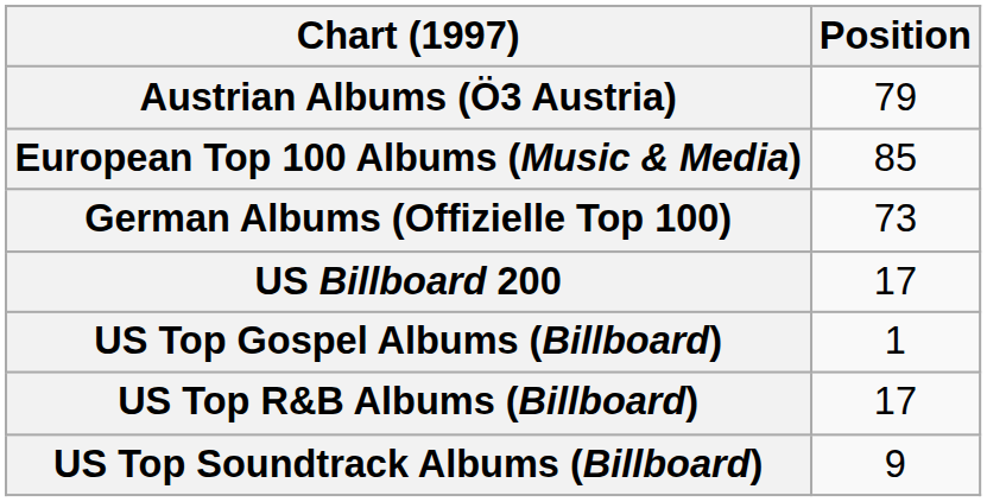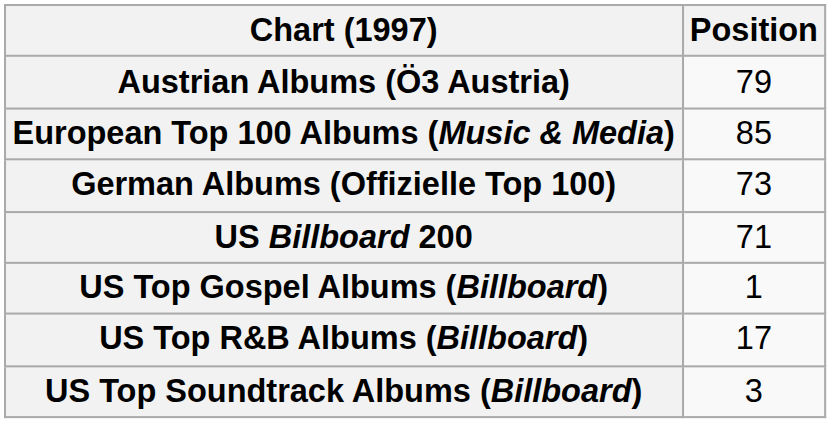US Billboard 200 | Position: 17 -> 71
US Top Soundtrack Albums (Billboard) | Position: 9 -> 3
